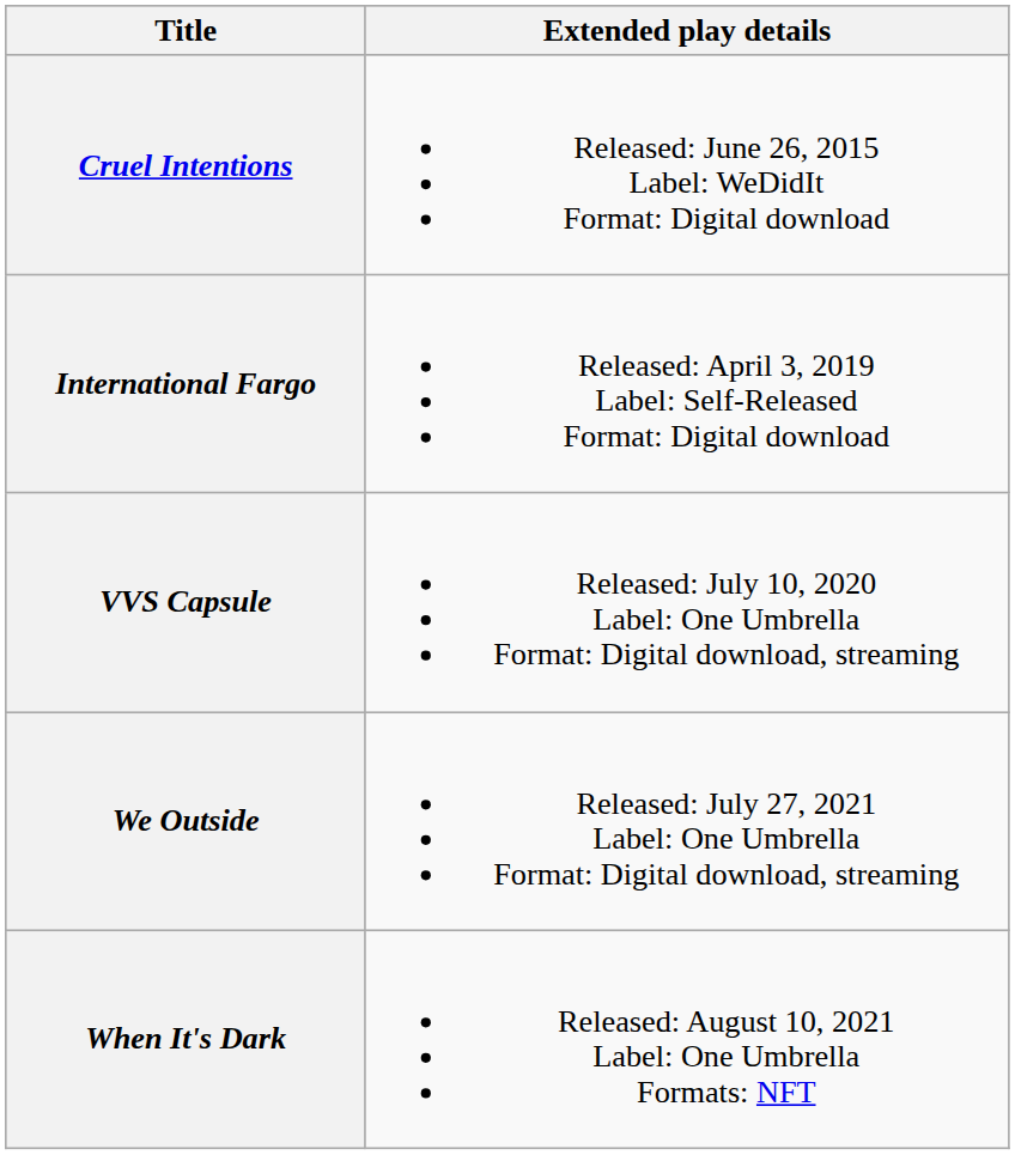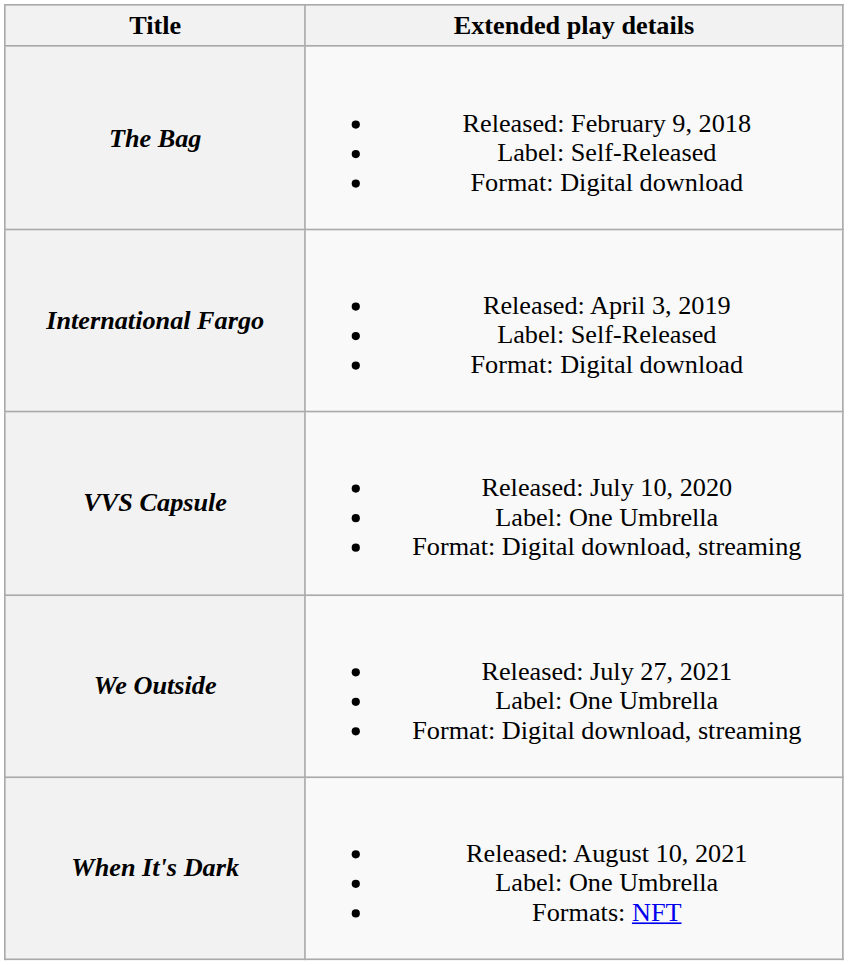- row: Cruel Intentions | Released: June 26, 2015 Label: WeDidIt Format: Digital download
+ row: The Bag | Released: February 9, 2018 Label: Self-Released Format: Digital download
